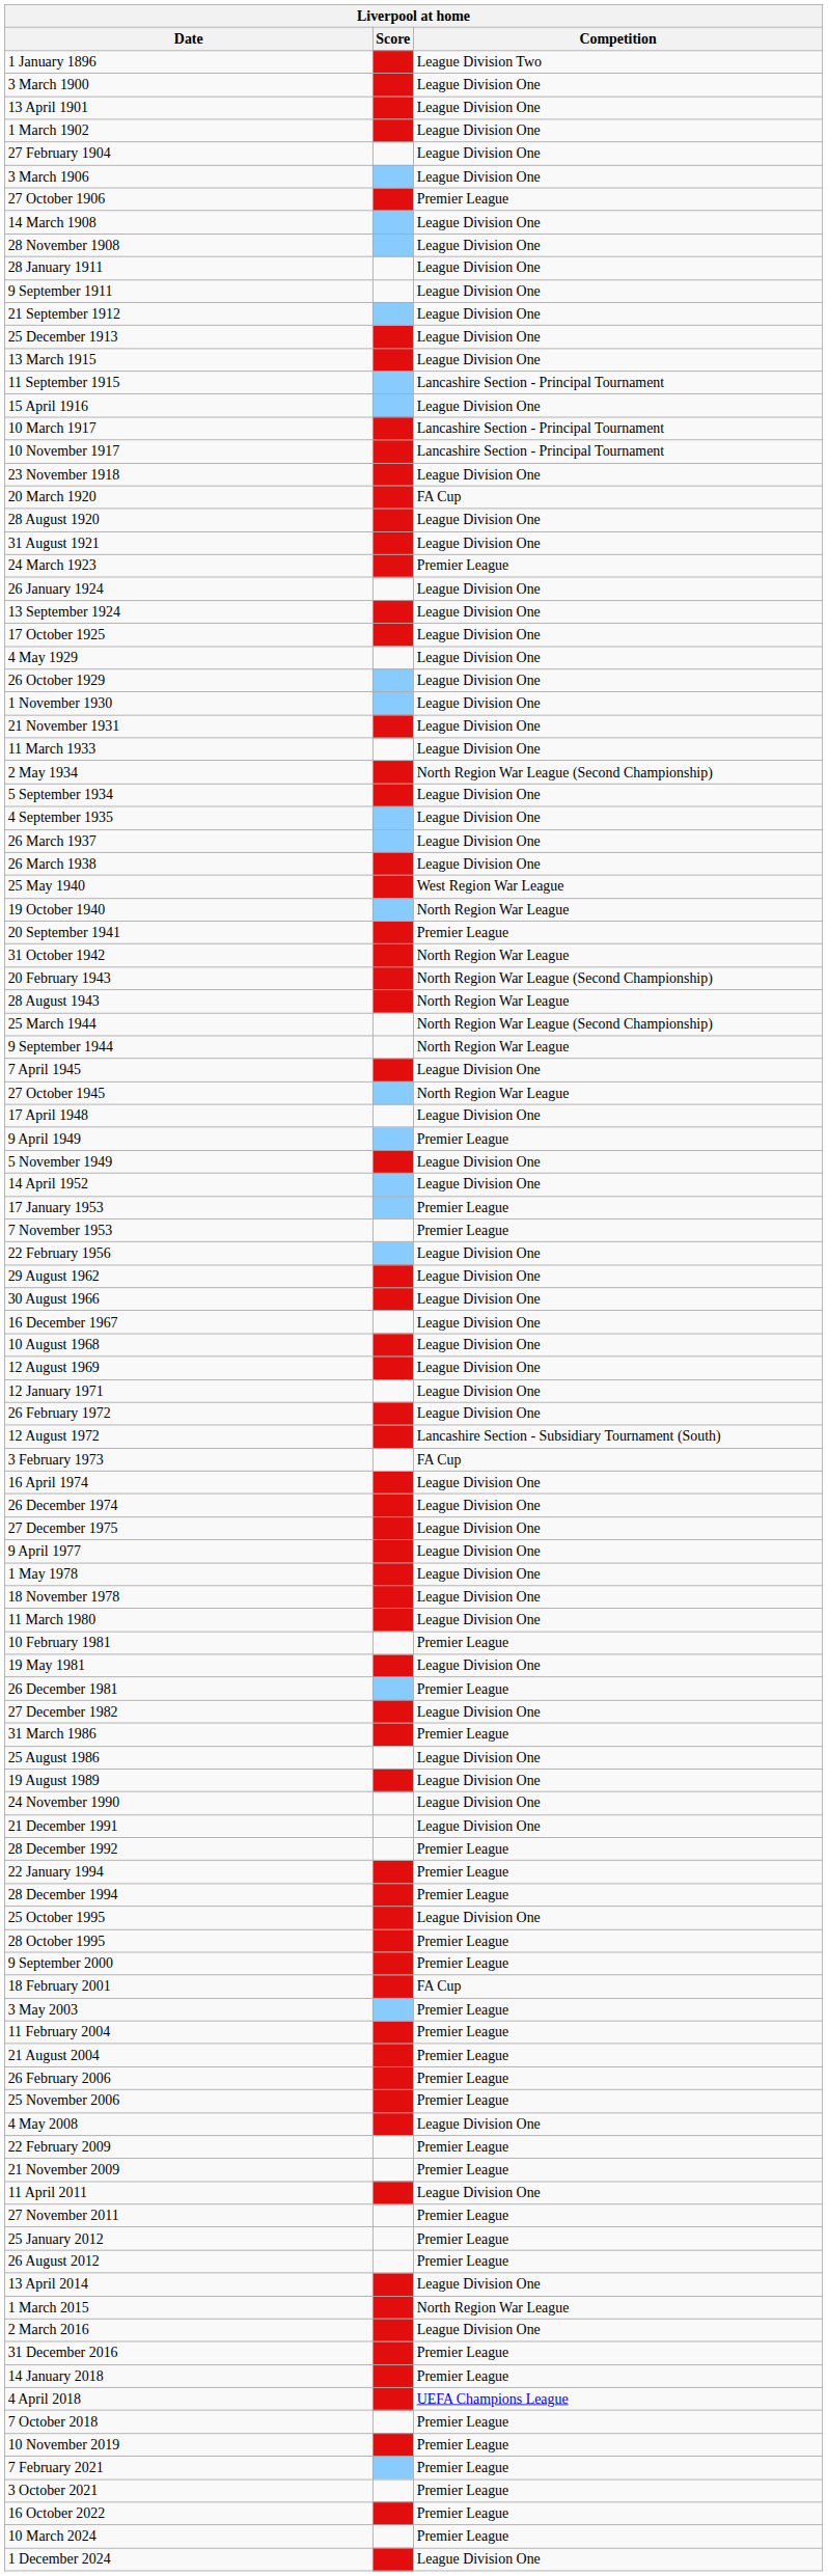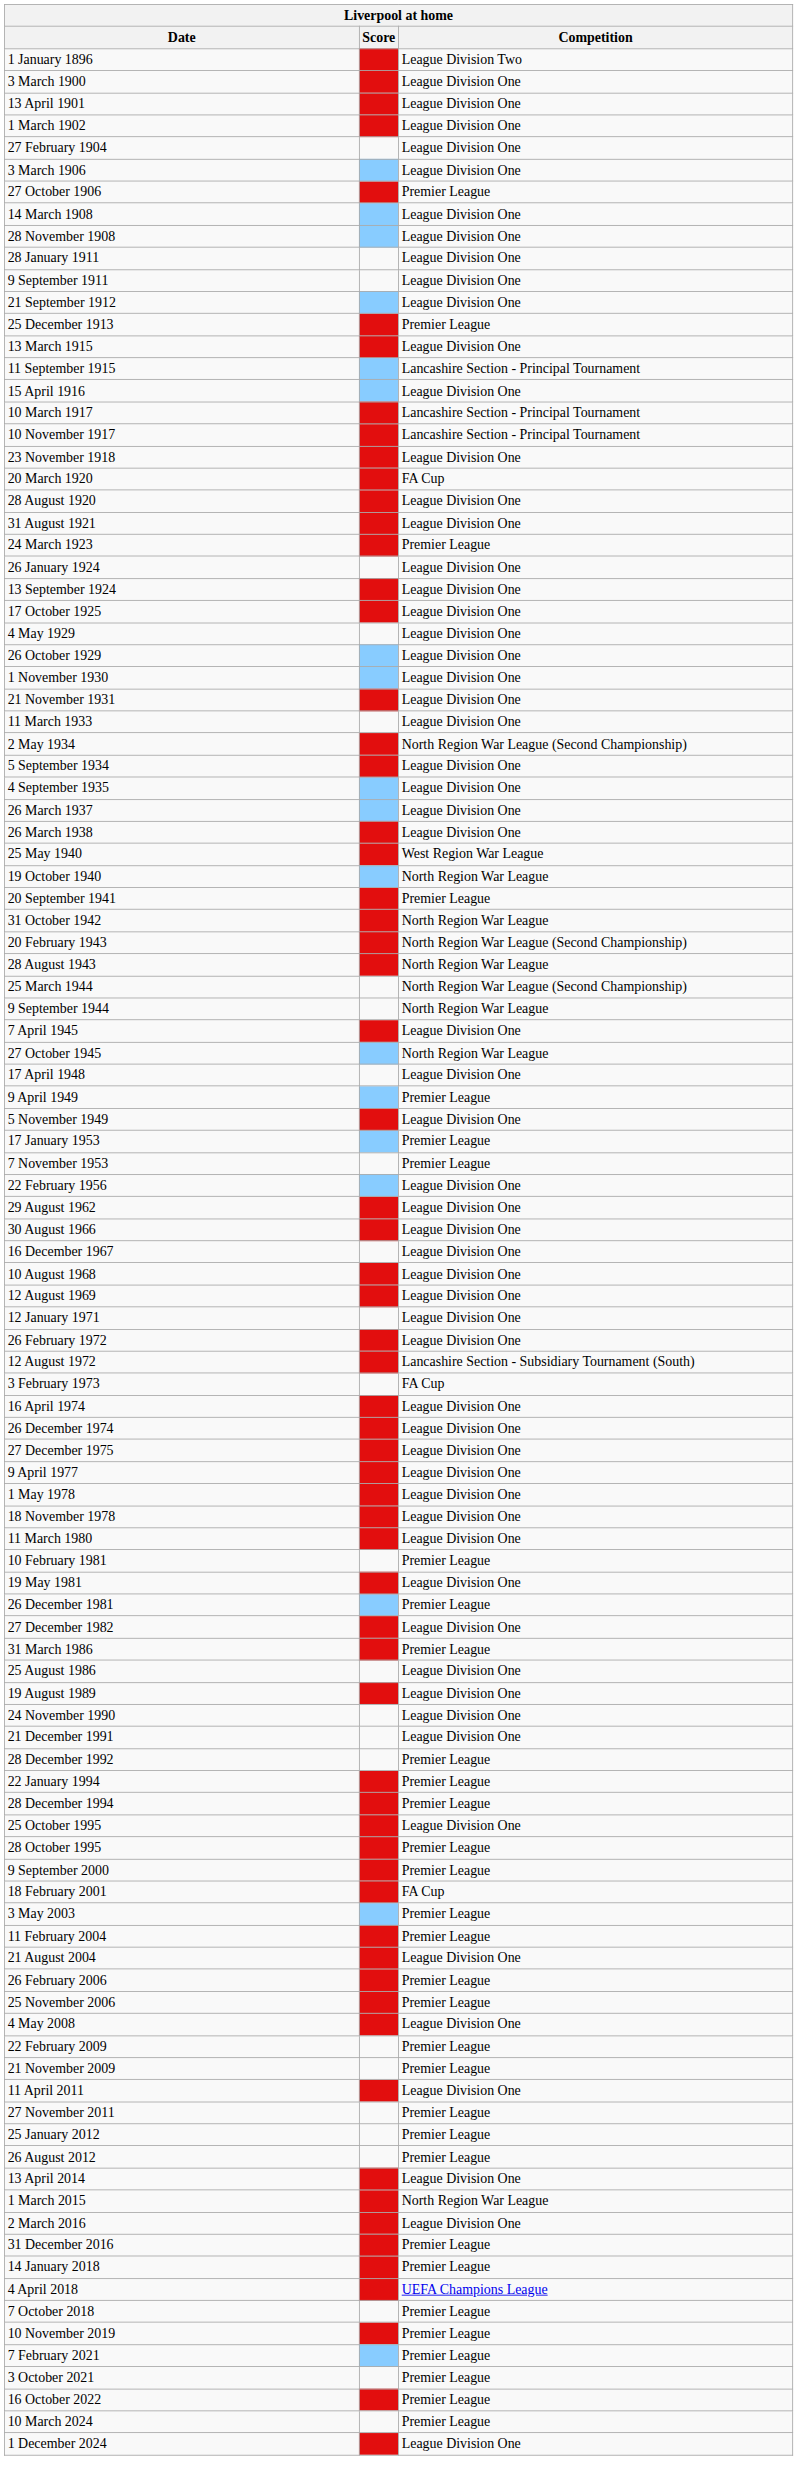25 December 1913 | Competition: League Division One -> Premier League
- row: 14 April 1952 | League Division One
21 August 2004 | Competition: Premier League -> League Division One
